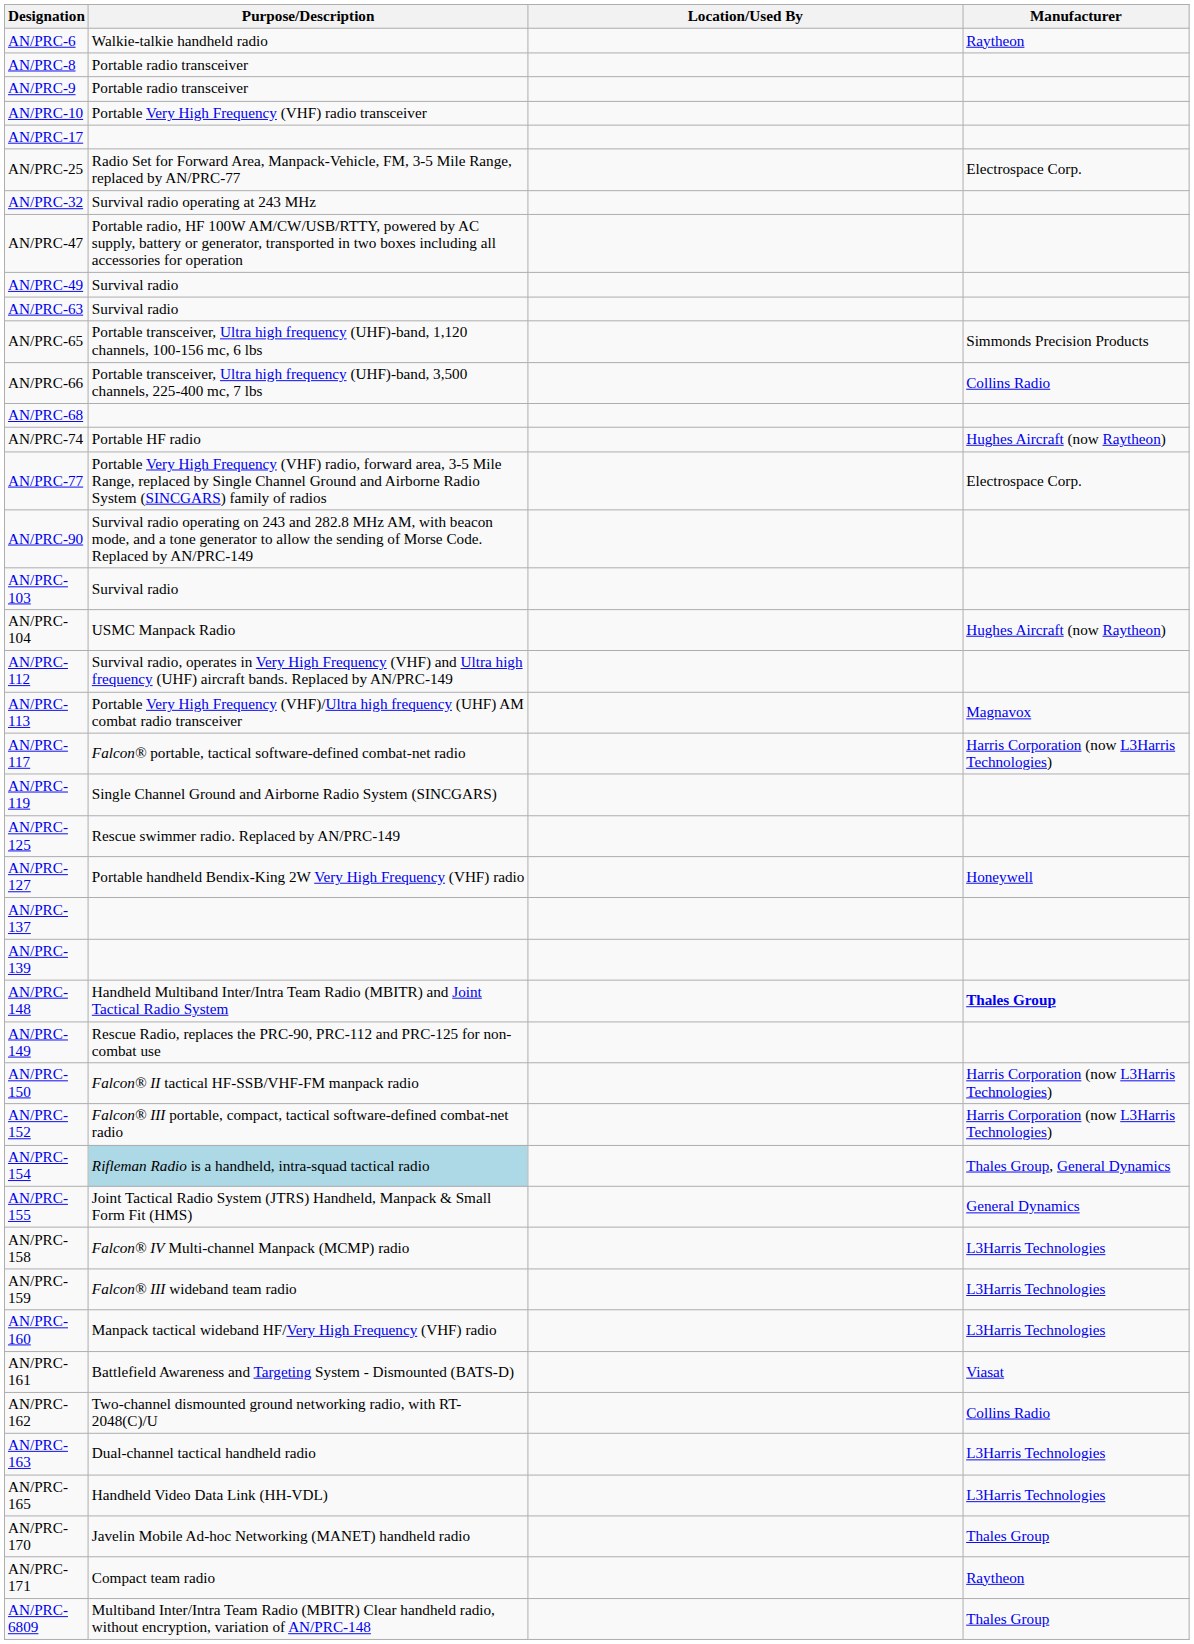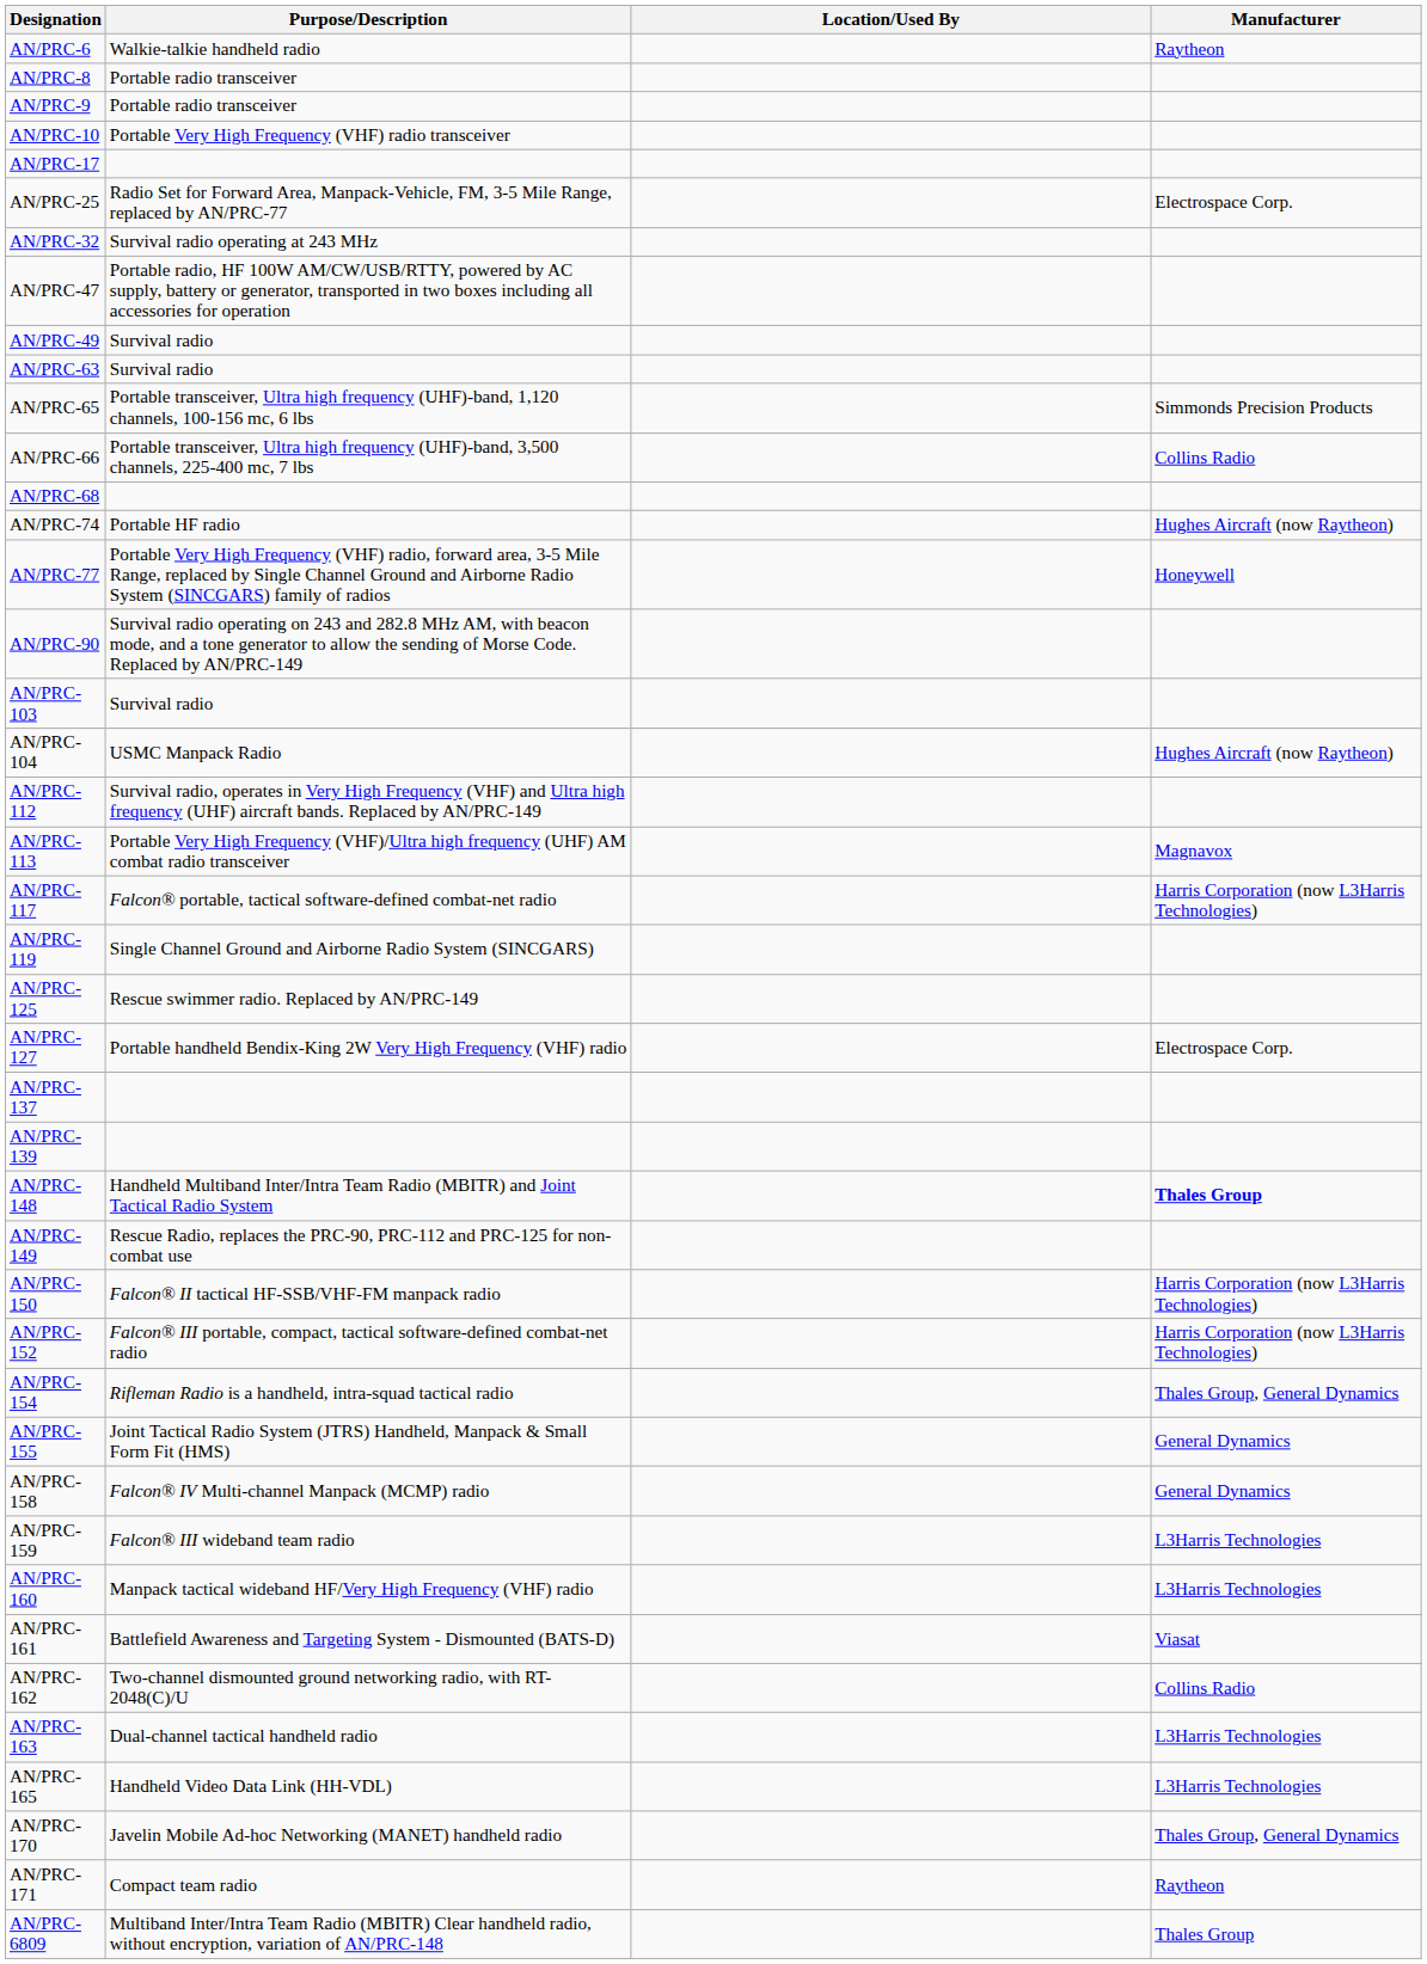AN/PRC-77 | Manufacturer: Electrospace Corp. -> Honeywell
AN/PRC-127 | Manufacturer: Honeywell -> Electrospace Corp.
AN/PRC-154 | Purpose/Description: lightblue background -> no background
AN/PRC-158 | Manufacturer: L3Harris Technologies -> General Dynamics
AN/PRC-170 | Manufacturer: Thales Group -> Thales Group, General Dynamics
